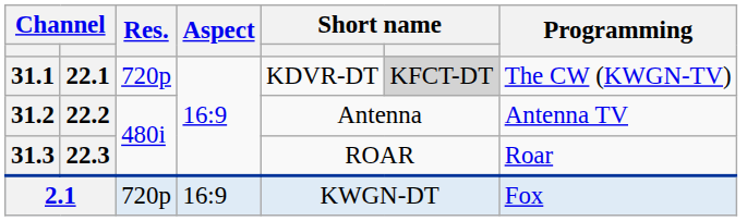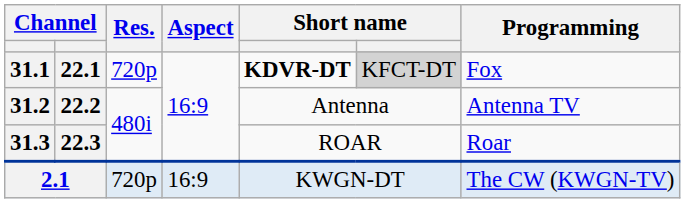31.1 | column 5: normal -> bold
31.1 | Programming: The CW (KWGN-TV) -> Fox
2.1 | Programming: Fox -> The CW (KWGN-TV)
